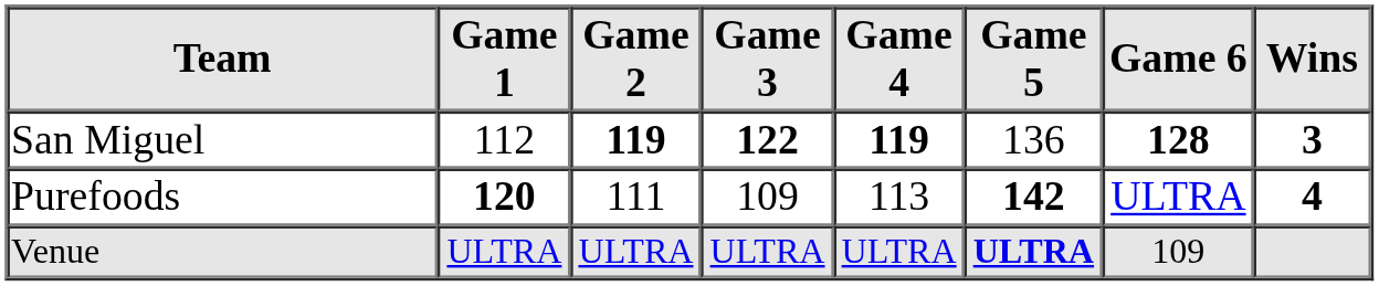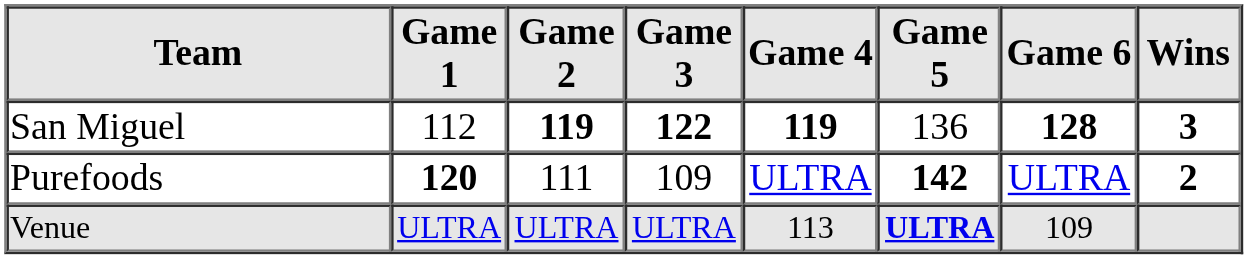Purefoods | Game 4: 113 -> ULTRA
Purefoods | Wins: 4 -> 2
Venue | Game 4: ULTRA -> 113
